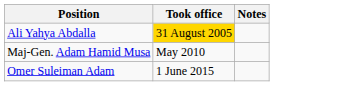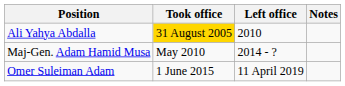+ column: Left office | 2010 | 2014 - ? | 11 April 2019
